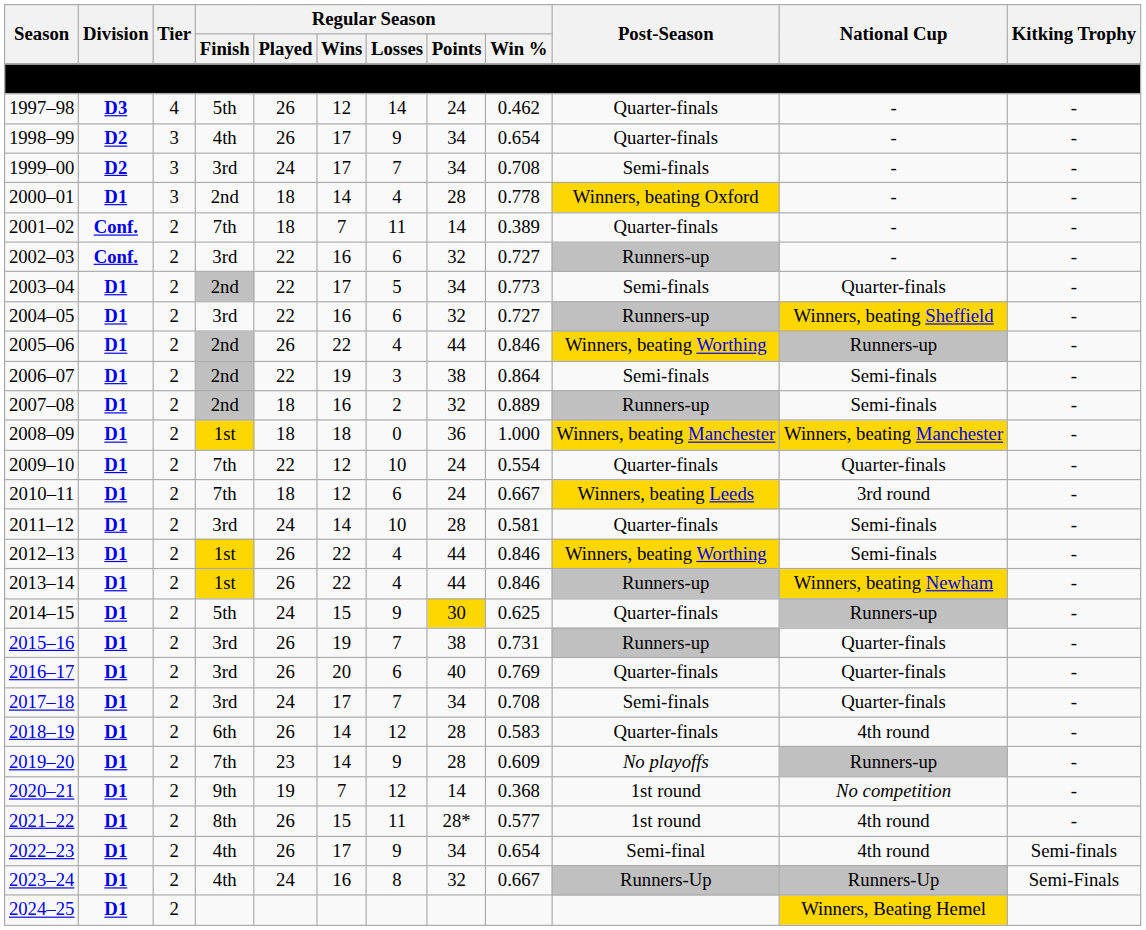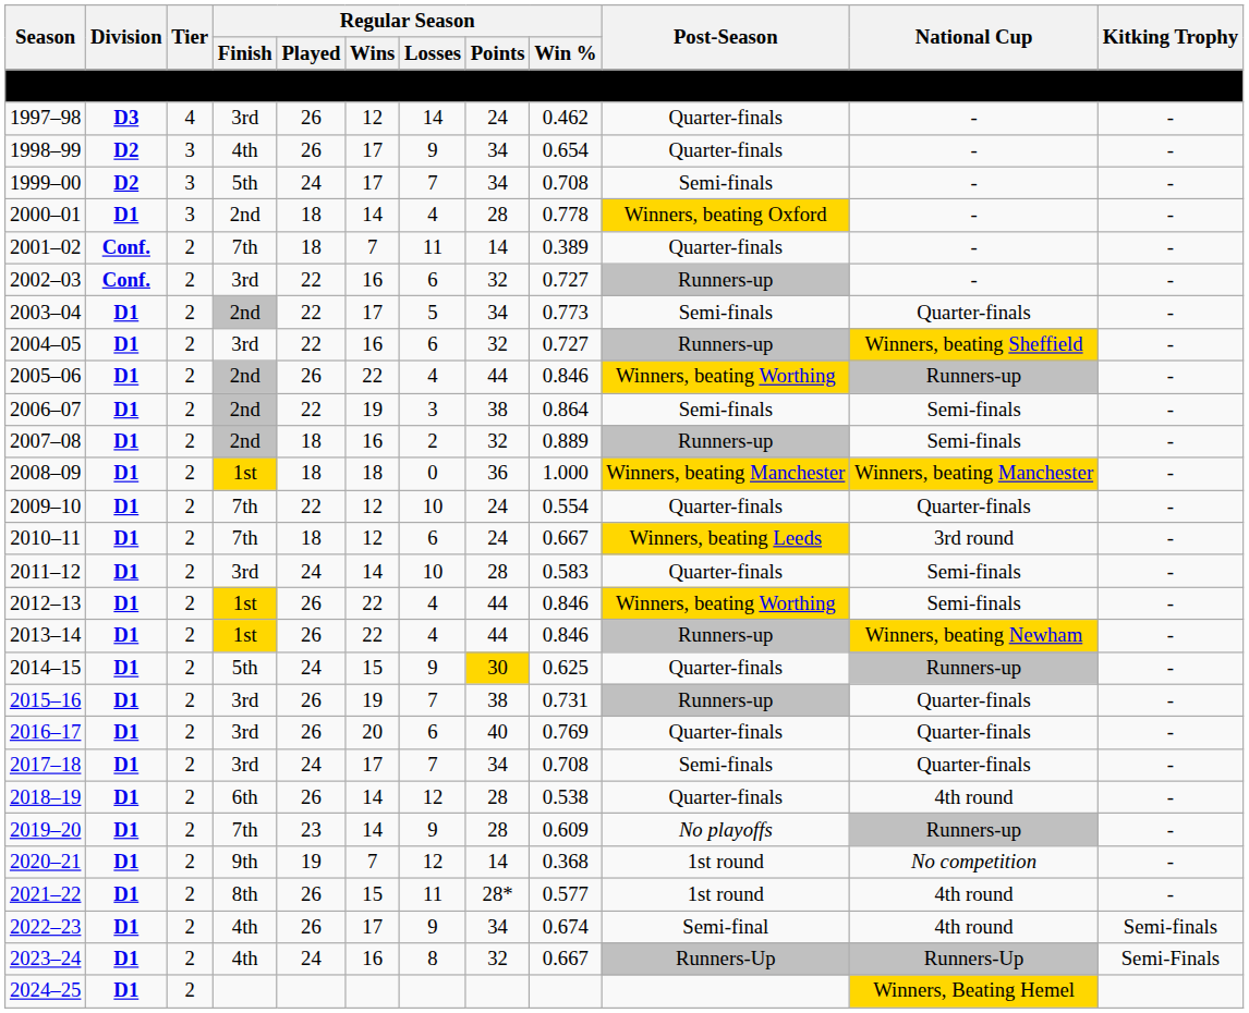1997–98 | Regular Season / Finish: 5th -> 3rd
1999–00 | Regular Season / Finish: 3rd -> 5th
2011–12 | Regular Season / Win %: 0.581 -> 0.583
2018–19 | Regular Season / Win %: 0.583 -> 0.538
2022–23 | Regular Season / Win %: 0.654 -> 0.674
